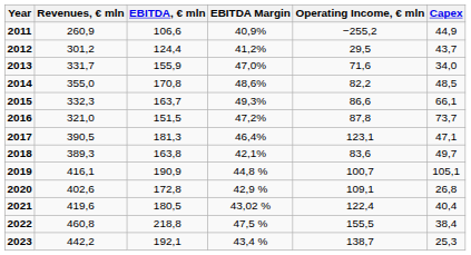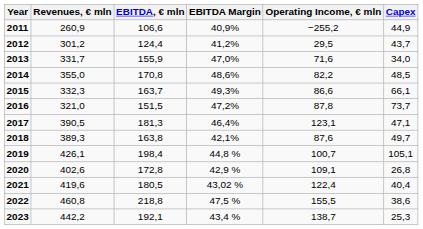2018 | Operating Income, € mln: 83,6 -> 87,6
2019 | Revenues, € mln: 416,1 -> 426,1
2019 | EBITDA, € mln: 190,9 -> 198,4
2022 | Capex: 38,4 -> 38,6
